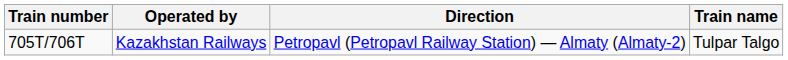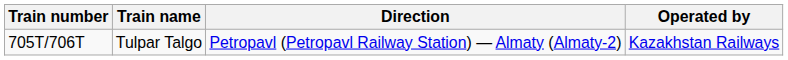columns swapped: Train name <-> Operated by
